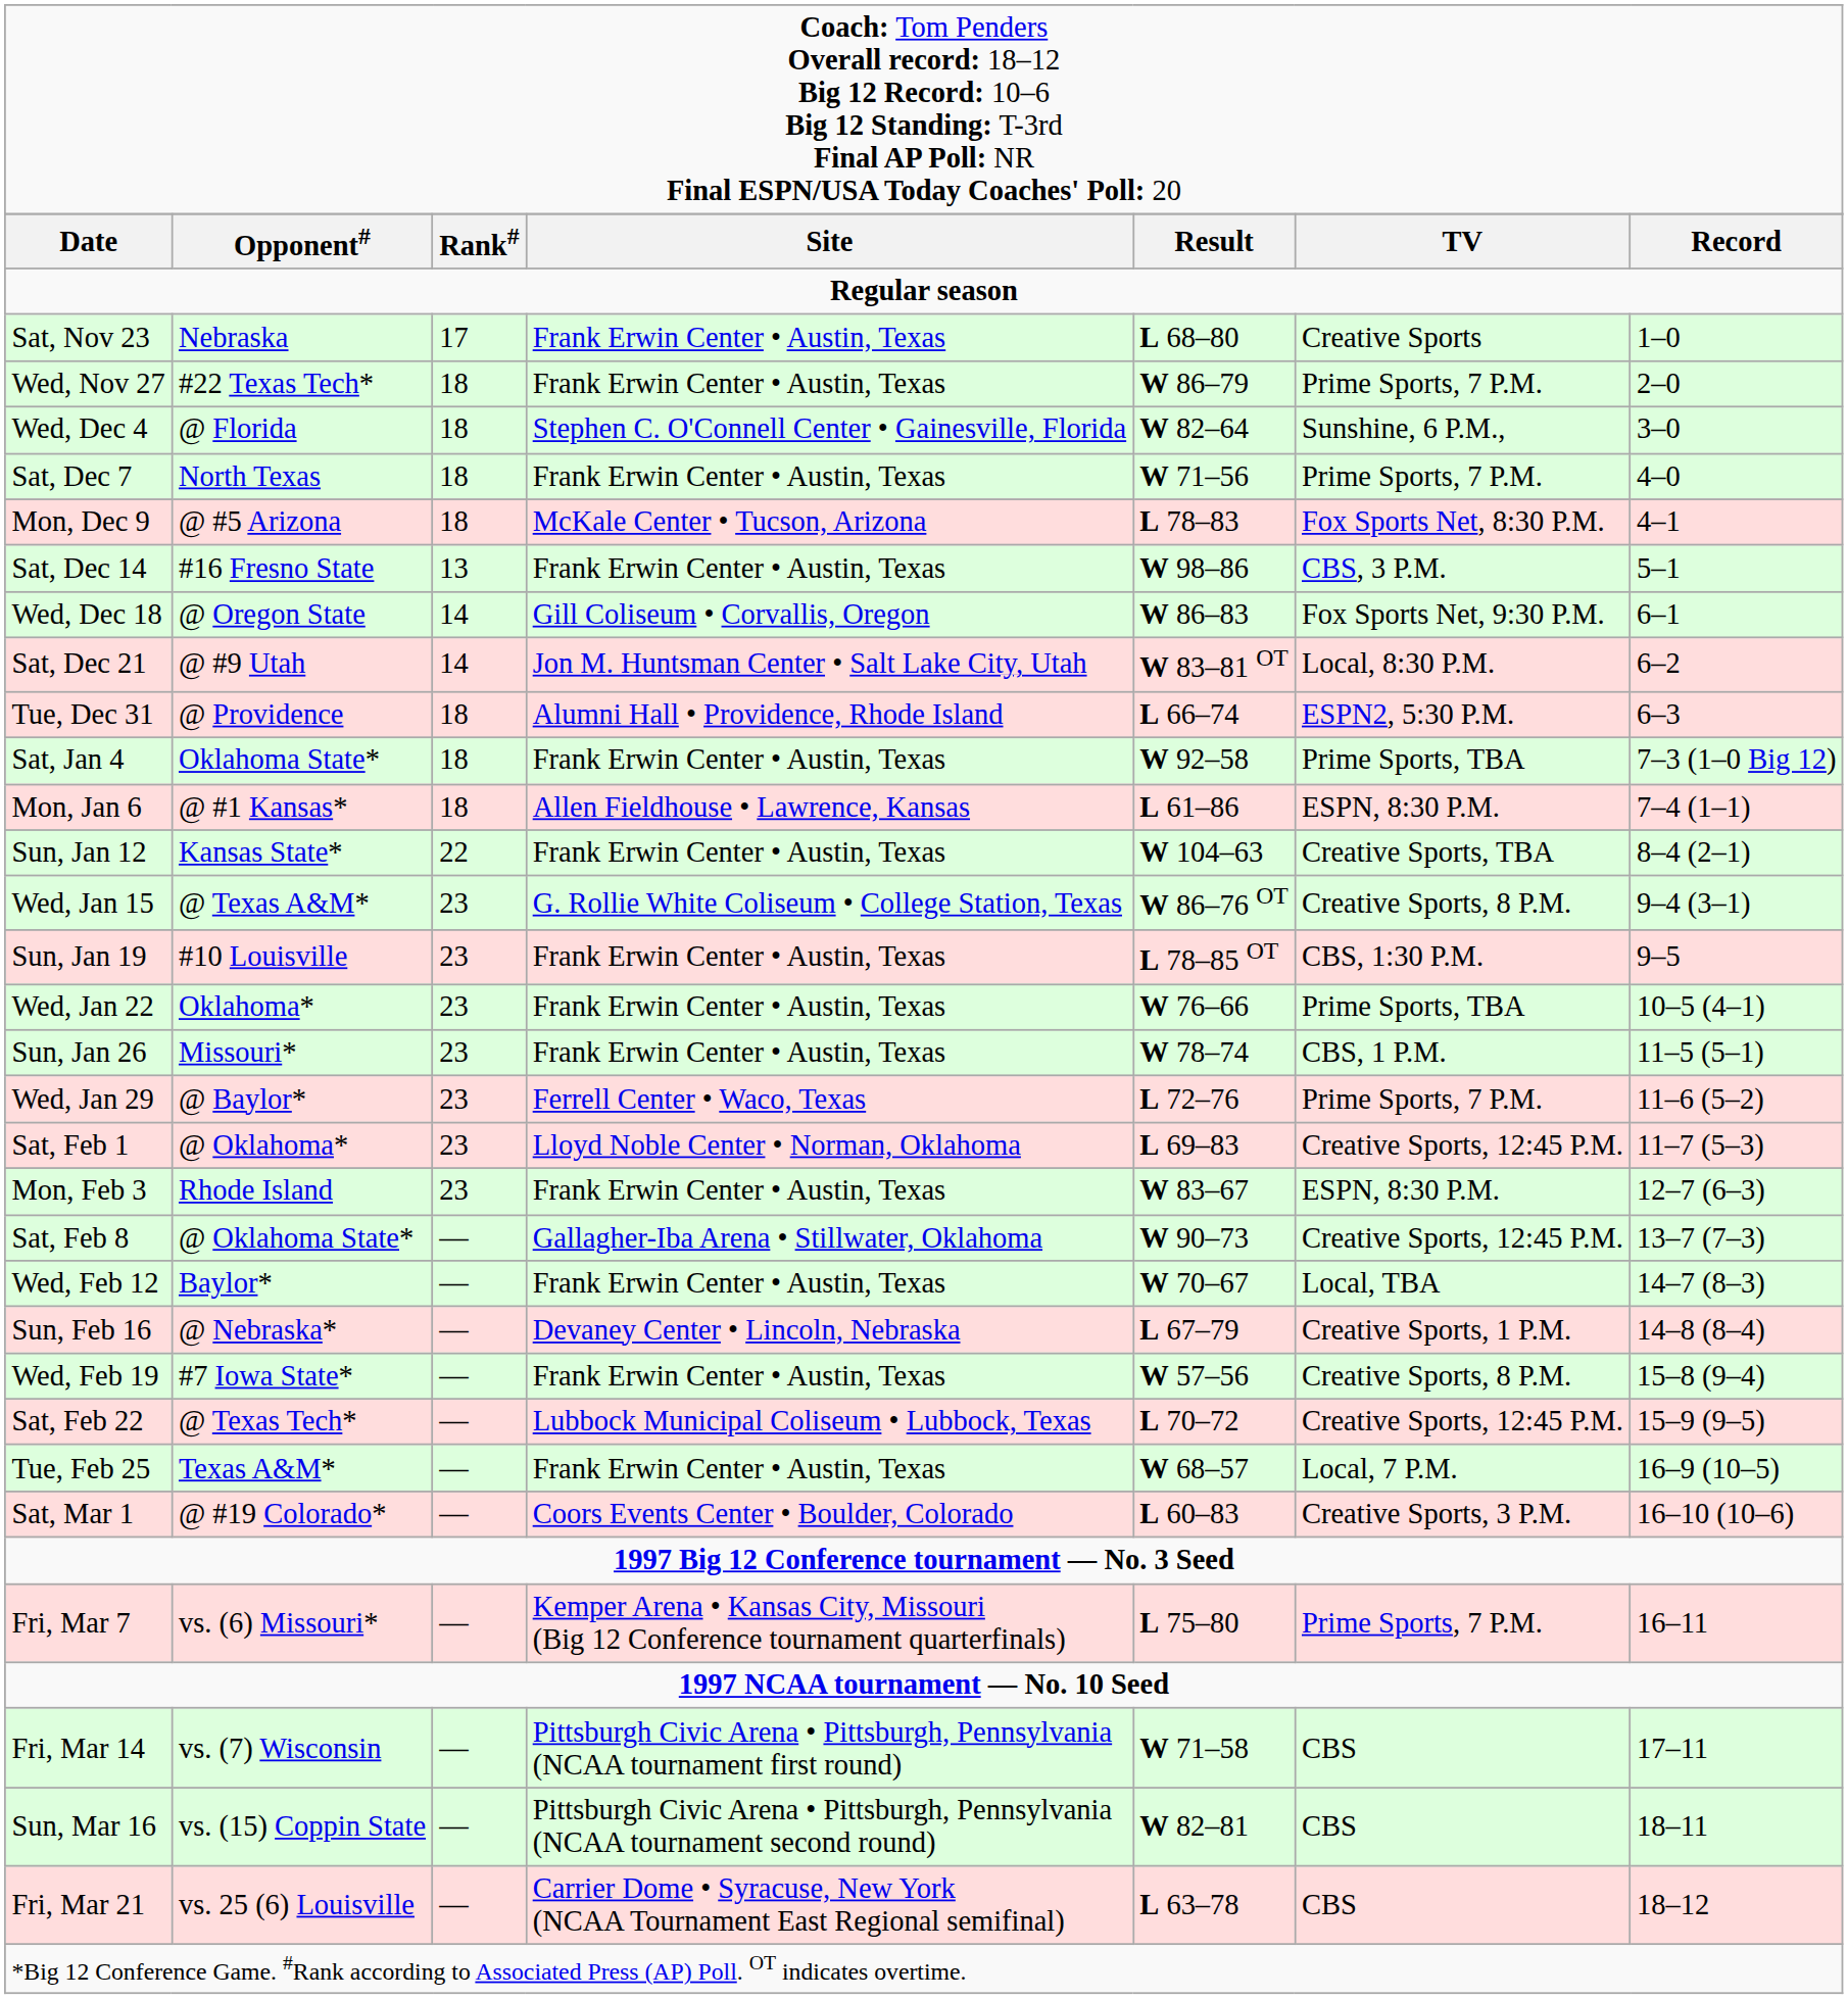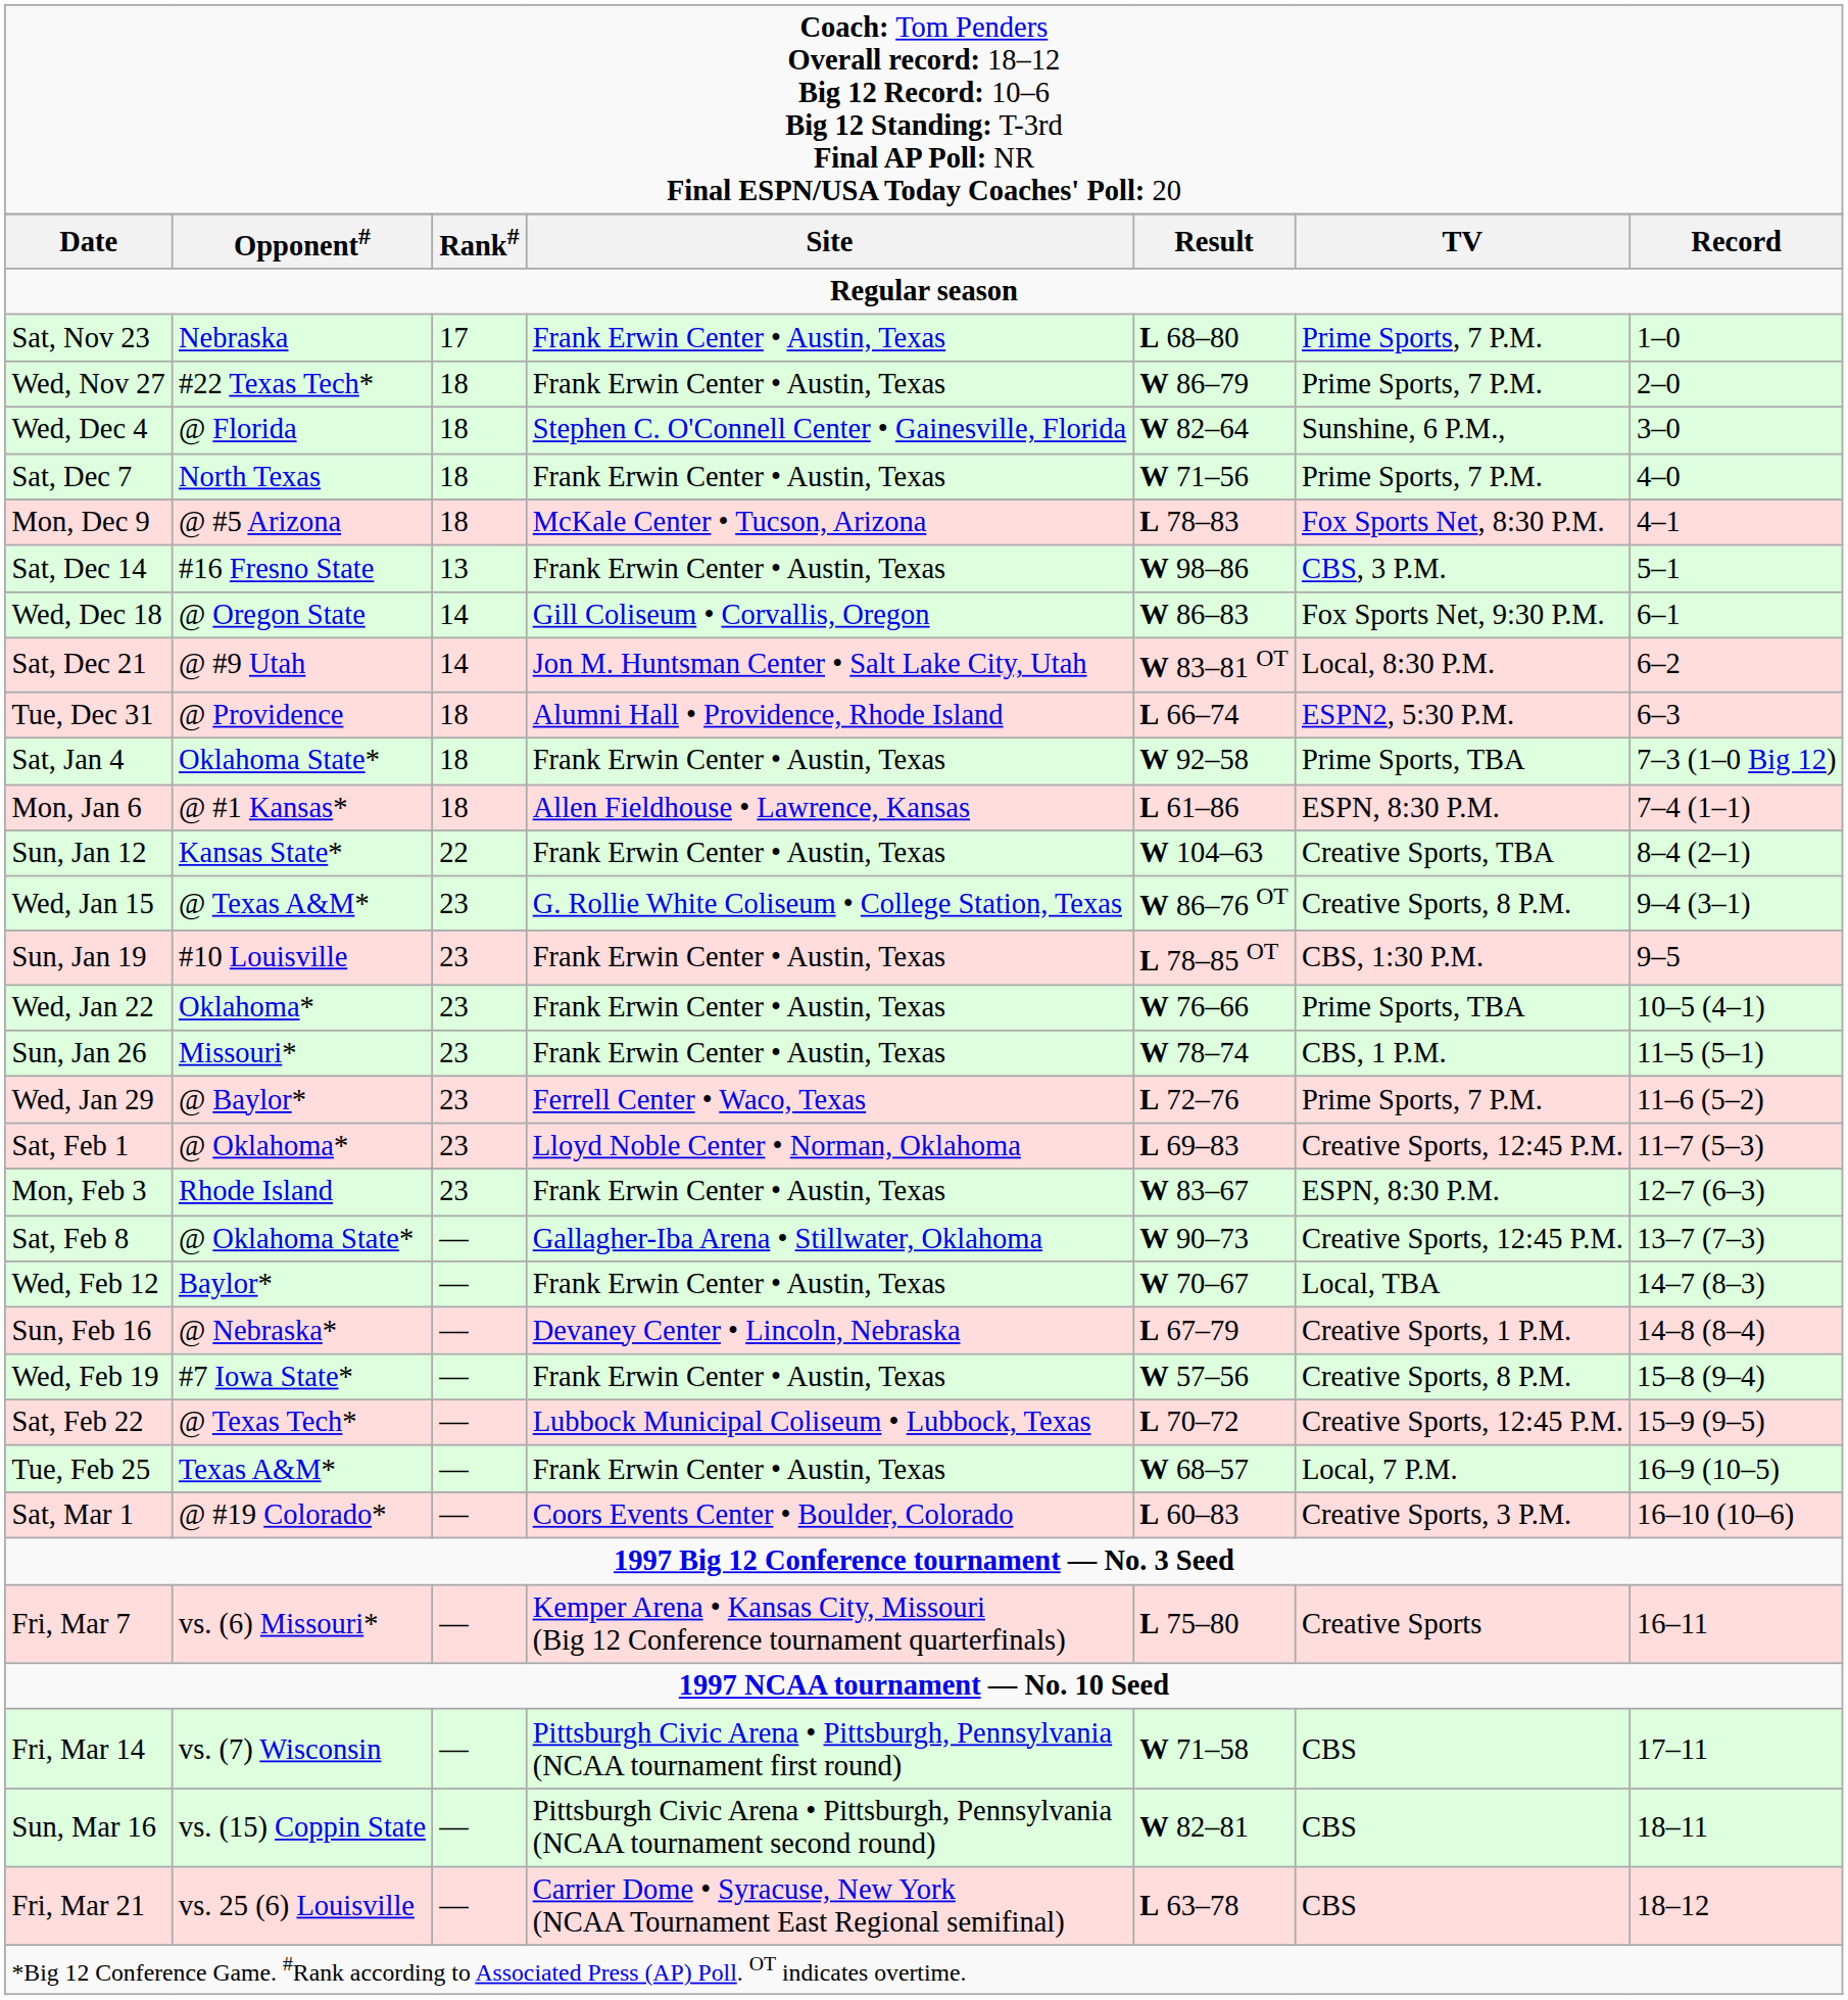Sat, Nov 23 | column 6: Creative Sports -> Prime Sports, 7 P.M.
Fri, Mar 7 | column 6: Prime Sports, 7 P.M. -> Creative Sports
